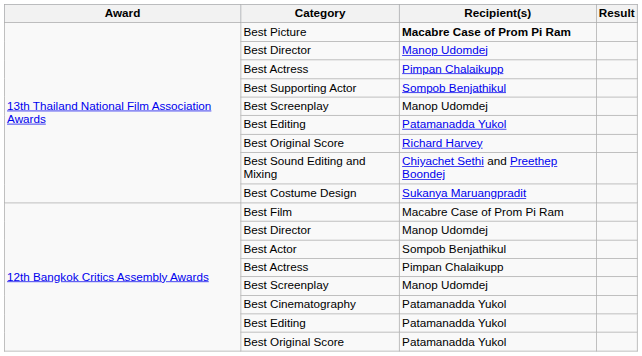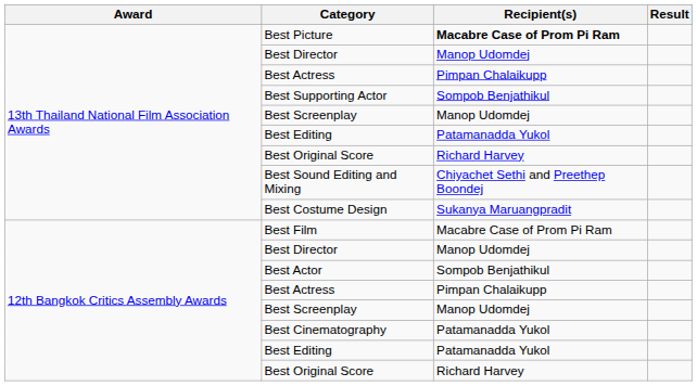12th Bangkok Critics Assembly Awards / Best Original Score | Recipient(s): Patamanadda Yukol -> Richard Harvey
